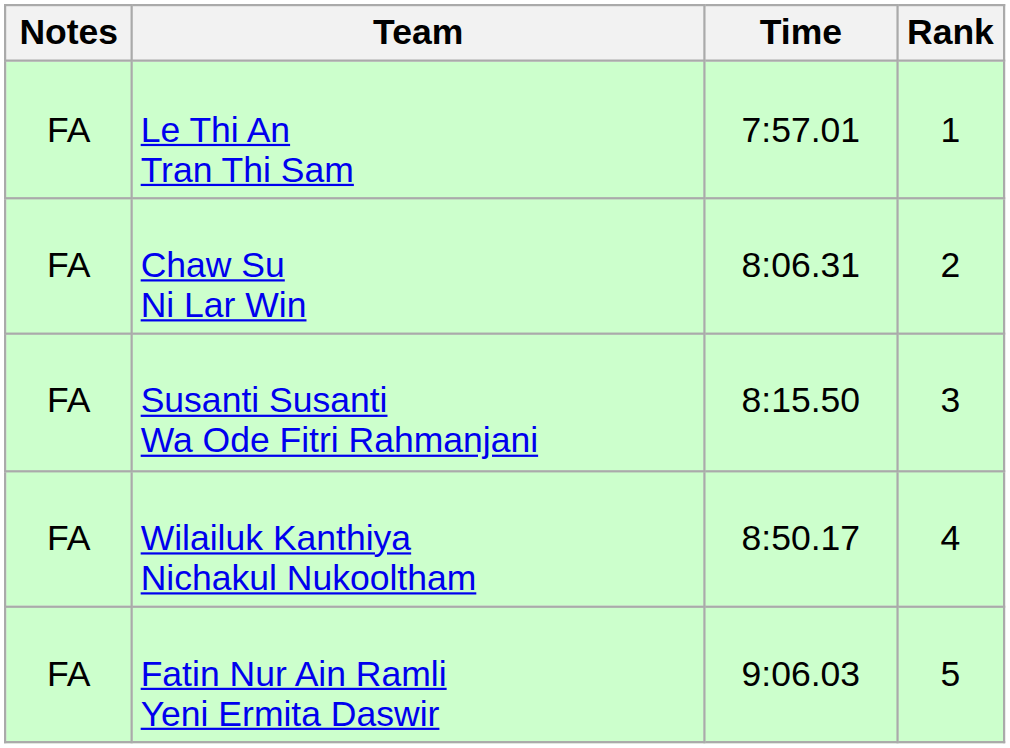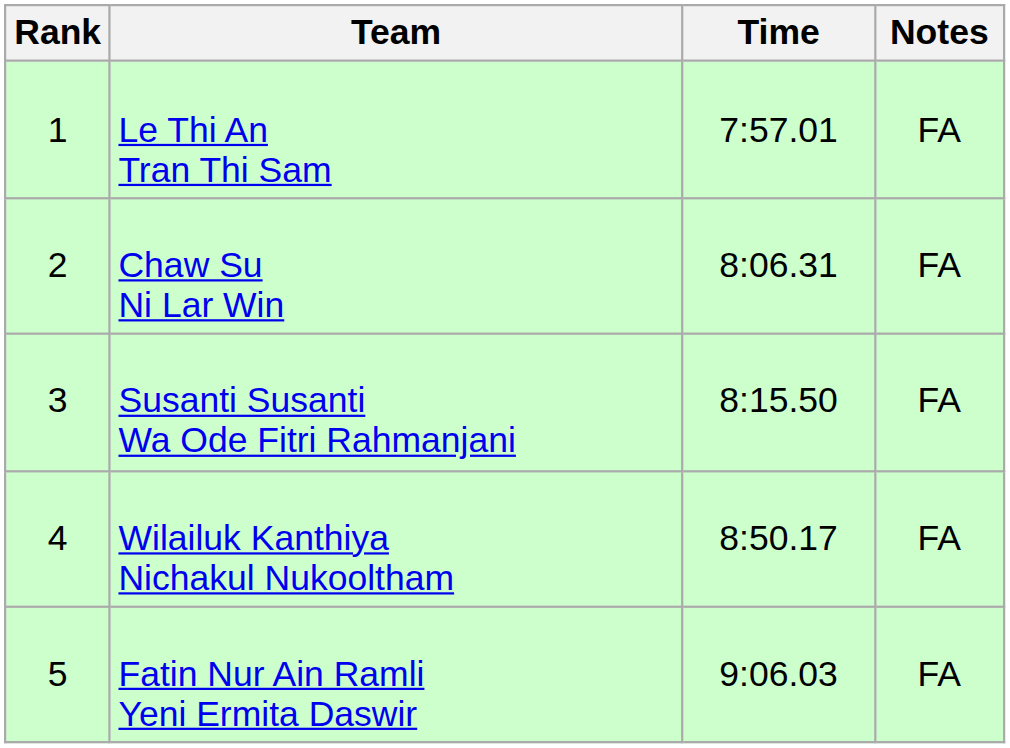columns swapped: Rank <-> Notes
